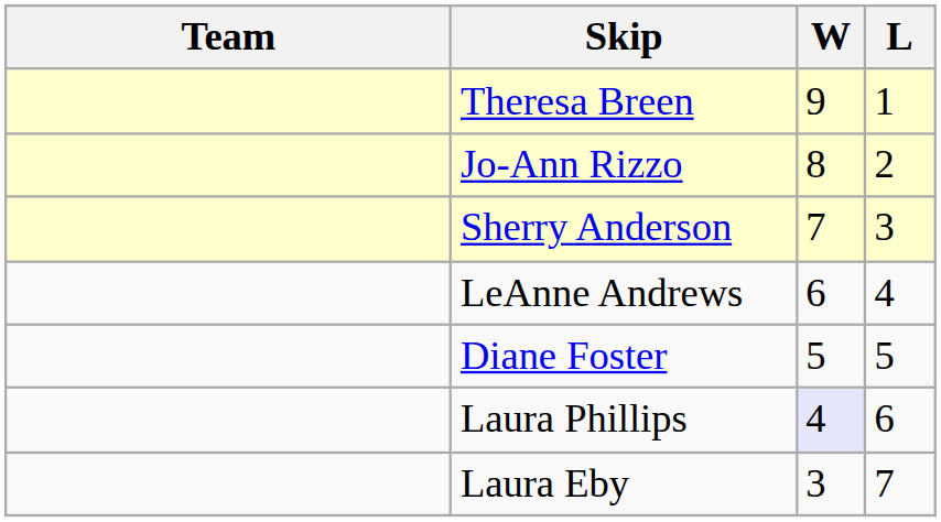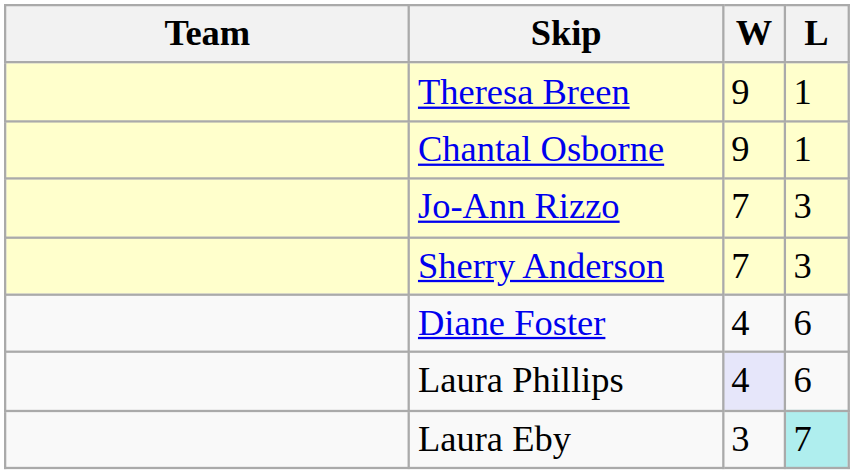+ row: Chantal Osborne | 9 | 1
Jo-Ann Rizzo | W: 8 -> 7
Jo-Ann Rizzo | L: 2 -> 3
- row: LeAnne Andrews | 6 | 4
Diane Foster | W: 5 -> 4
Diane Foster | L: 5 -> 6
Laura Eby | L: no background -> paleturquoise background
